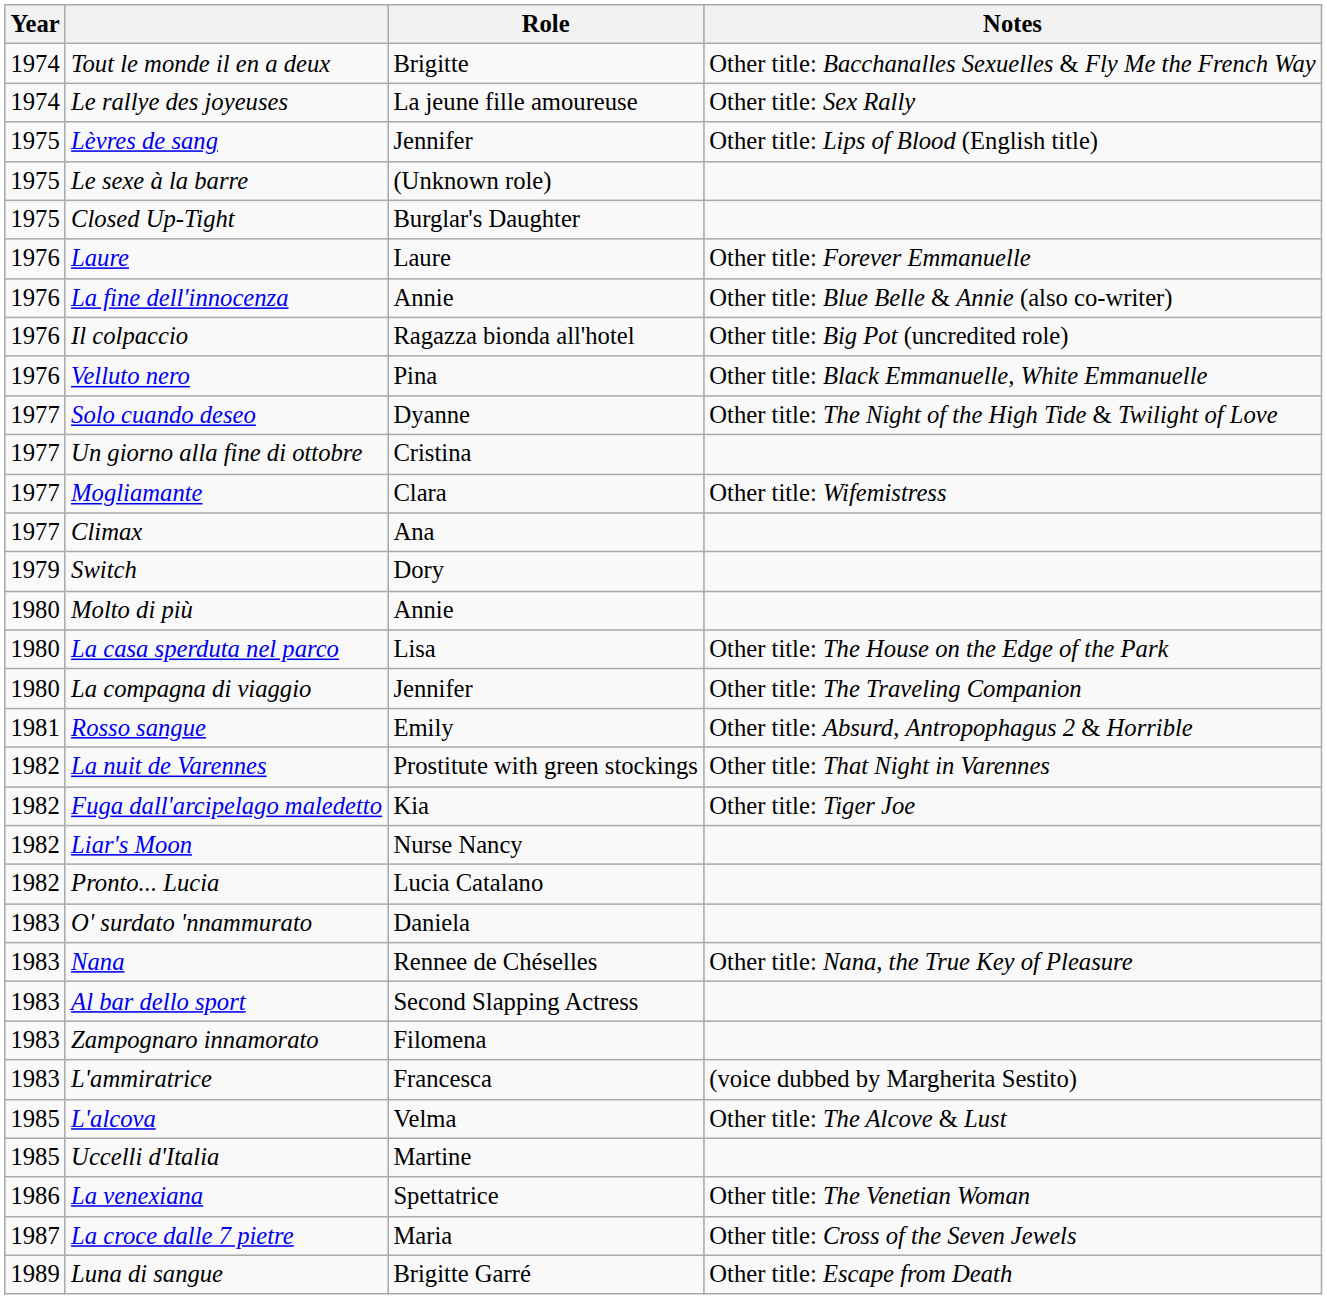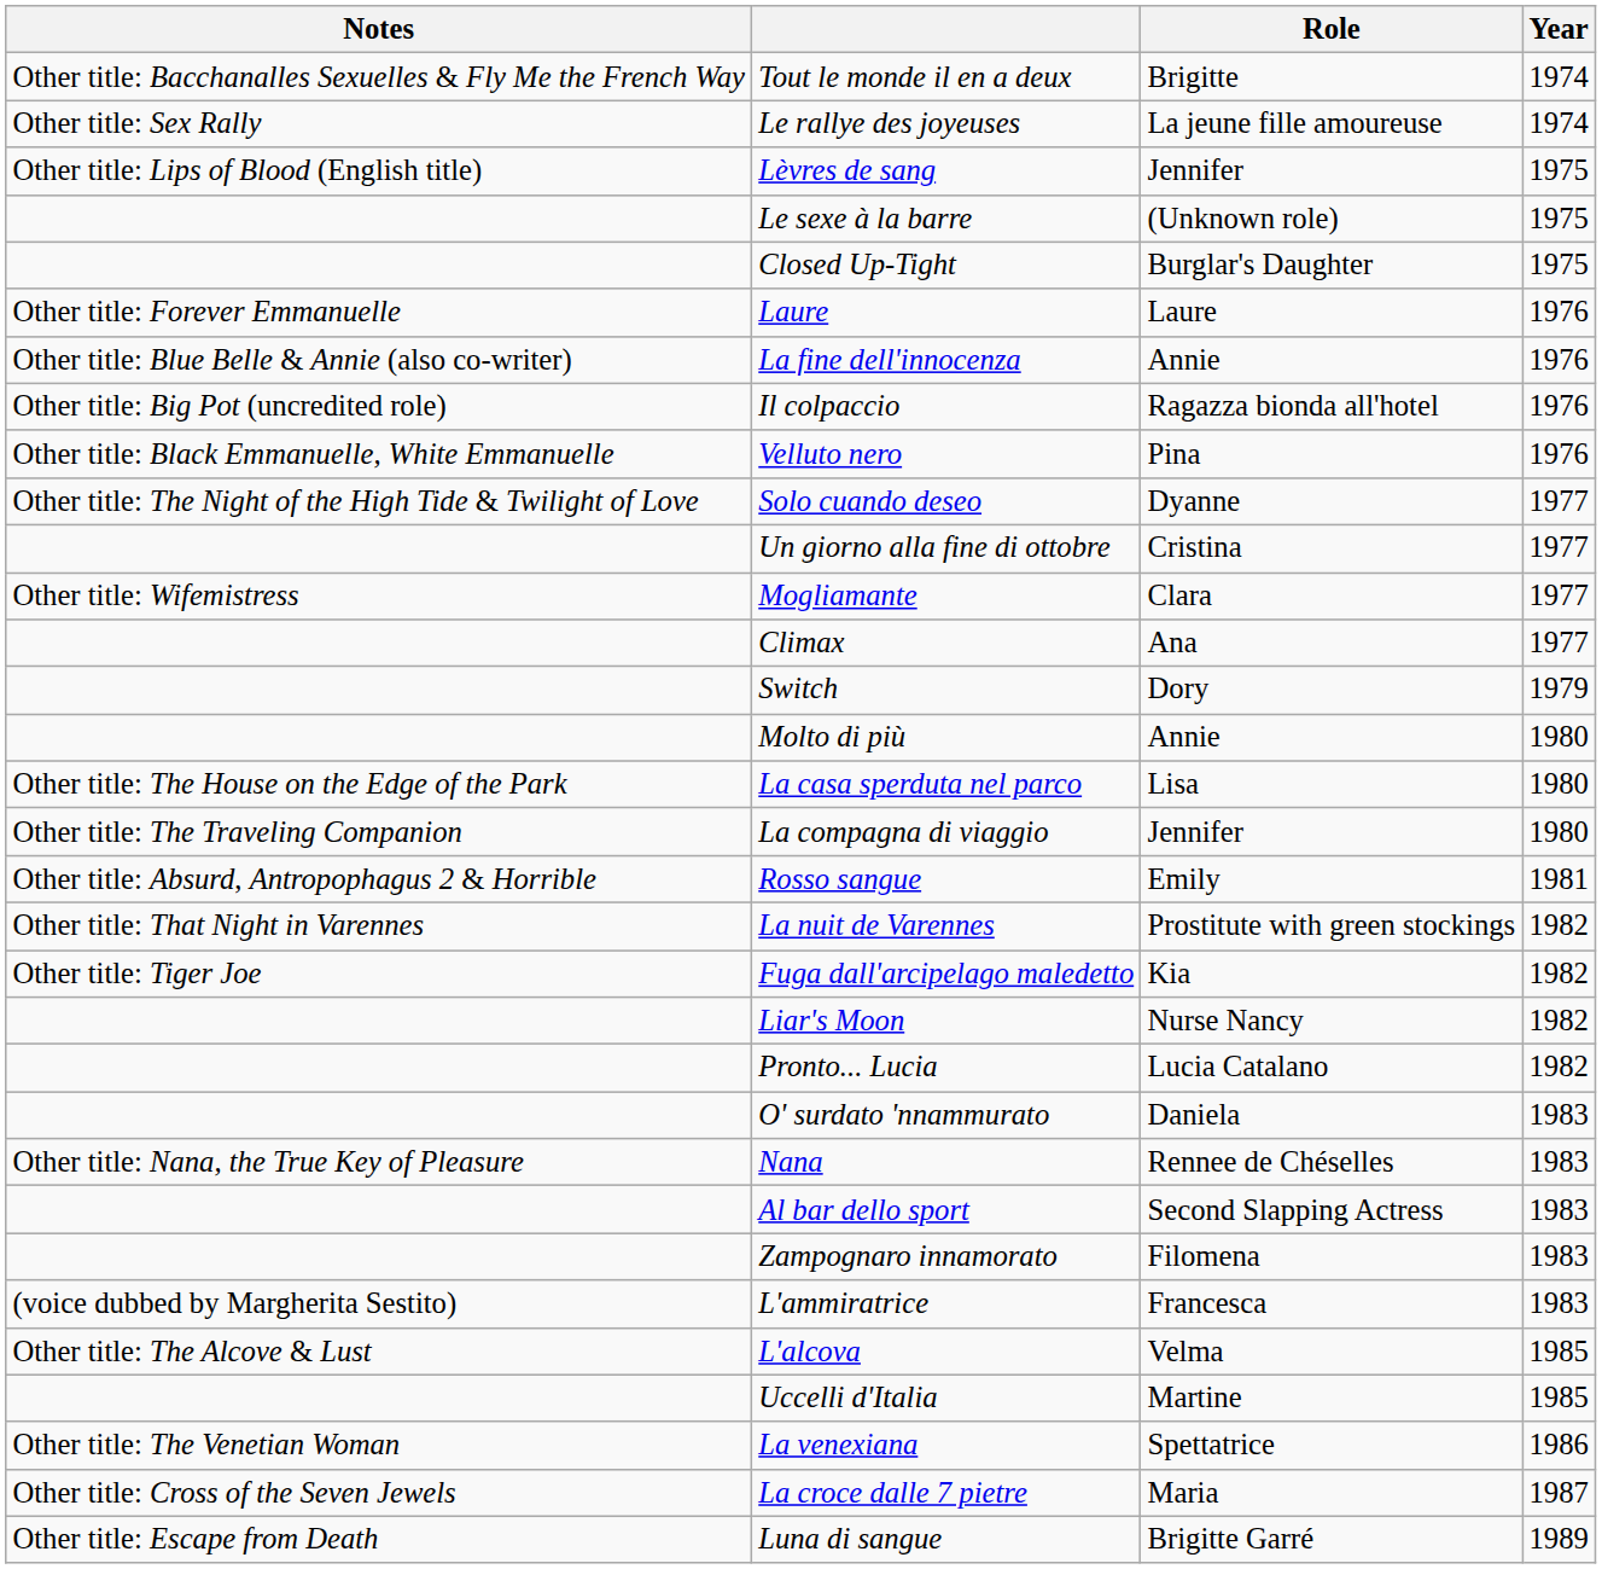columns swapped: Year <-> Notes
